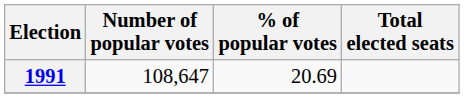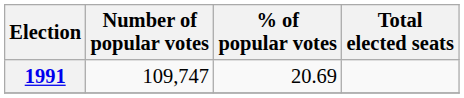1991 | Number of popular votes: 108,647 -> 109,747
